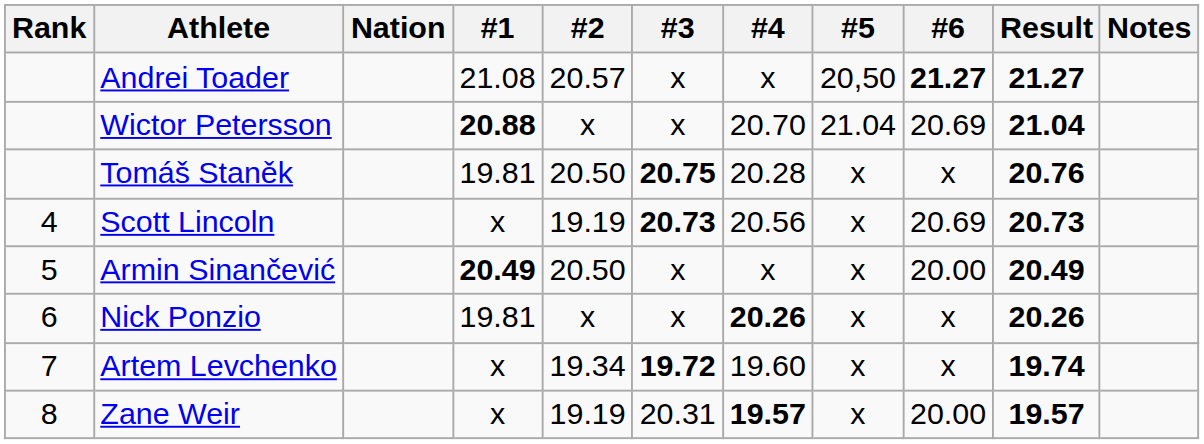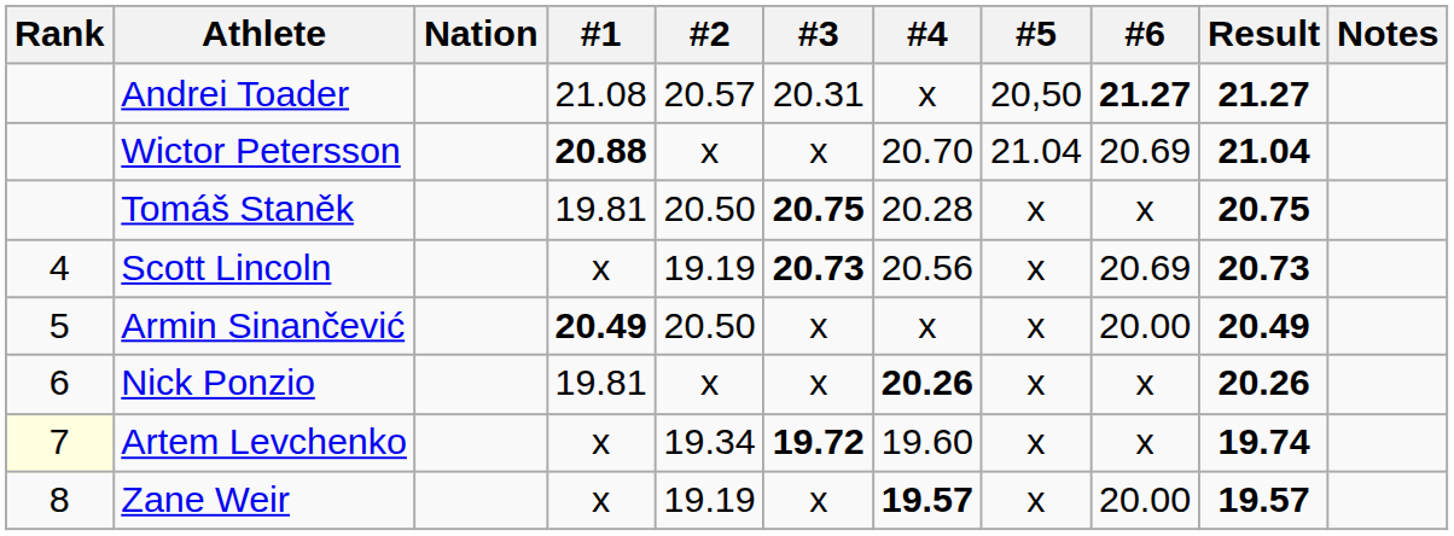Andrei Toader | #3: x -> 20.31
Tomáš Staněk | Result: 20.76 -> 20.75
Artem Levchenko | Rank: no background -> lightyellow background
Zane Weir | #3: 20.31 -> x
